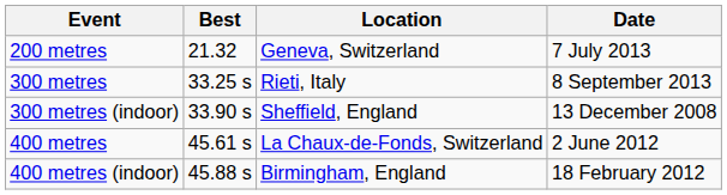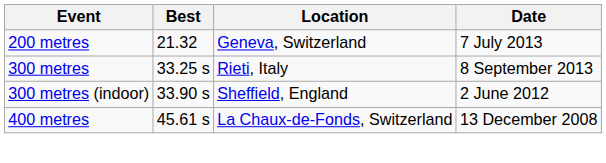300 metres (indoor) | Date: 13 December 2008 -> 2 June 2012
400 metres | Date: 2 June 2012 -> 13 December 2008
- row: 400 metres (indoor) | 45.88 s | Birmingham, England | 18 February 2012
